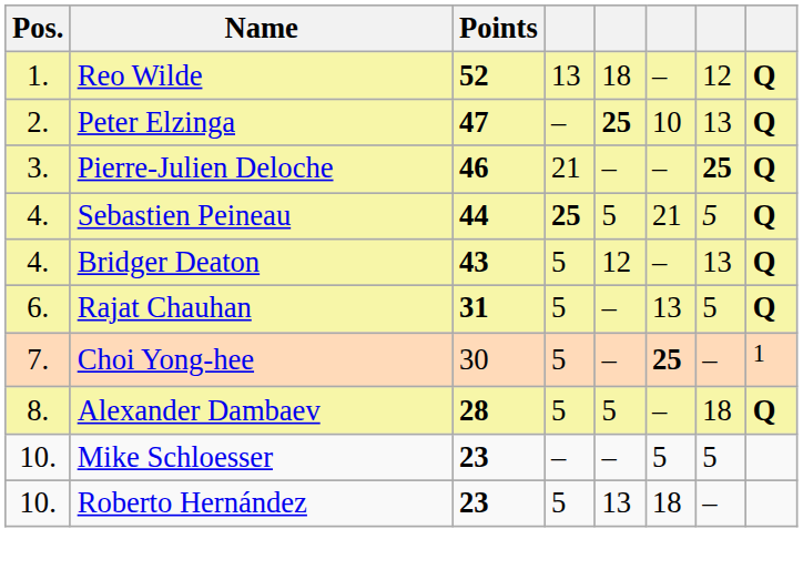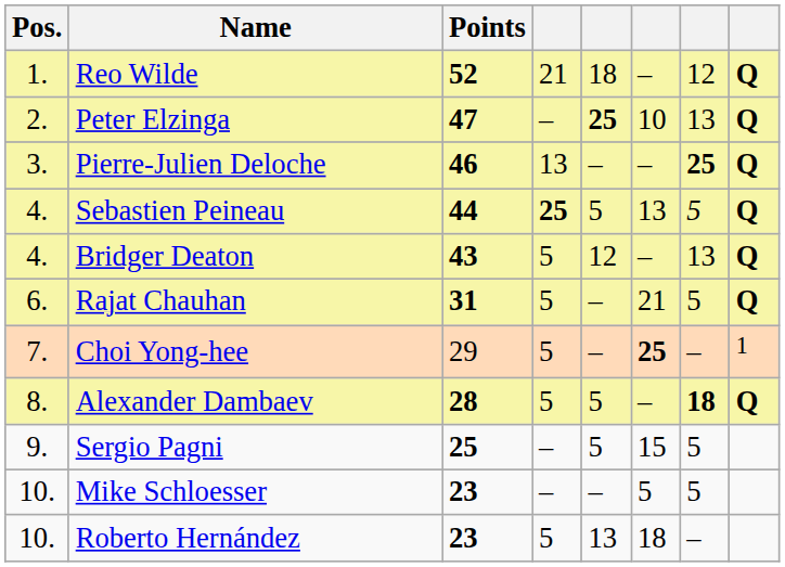Reo Wilde | column 4: 13 -> 21
Pierre-Julien Deloche | column 4: 21 -> 13
Sebastien Peineau | column 6: 21 -> 13
Rajat Chauhan | column 6: 13 -> 21
Choi Yong-hee | Points: 30 -> 29
Alexander Dambaev | column 7: normal -> bold
+ row: 9. | Sergio Pagni | 25 | – | 5 | 15 | 5
